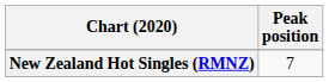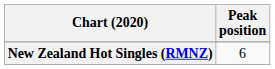New Zealand Hot Singles (RMNZ) | Peak position: 7 -> 6
